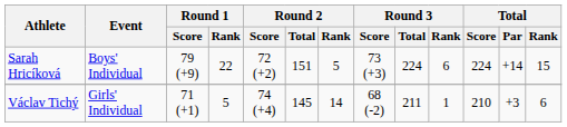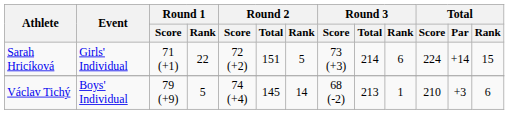Sarah Hricíková | Event: Boys' Individual -> Girls' Individual
Sarah Hricíková | Round 1 / Score: 79 (+9) -> 71 (+1)
Sarah Hricíková | Round 3 / Total: 224 -> 214
Václav Tichý | Event: Girls' Individual -> Boys' Individual
Václav Tichý | Round 1 / Score: 71 (+1) -> 79 (+9)
Václav Tichý | Round 3 / Total: 211 -> 213
